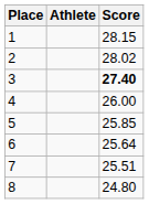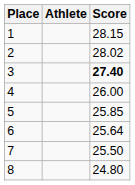7 | Score: 25.51 -> 25.50
